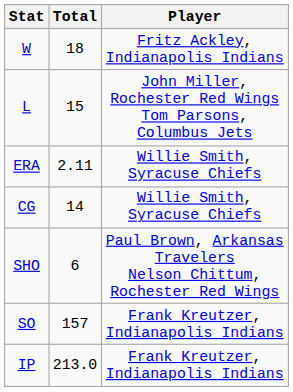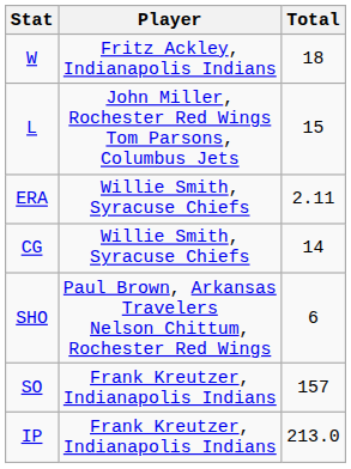columns swapped: Player <-> Total
